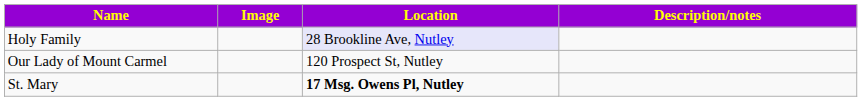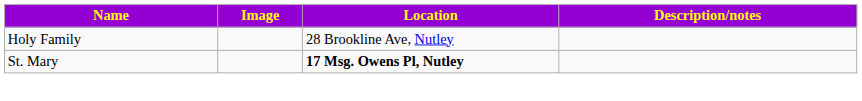Holy Family | Location: lavender background -> no background
- row: Our Lady of Mount Carmel | 120 Prospect St, Nutley
